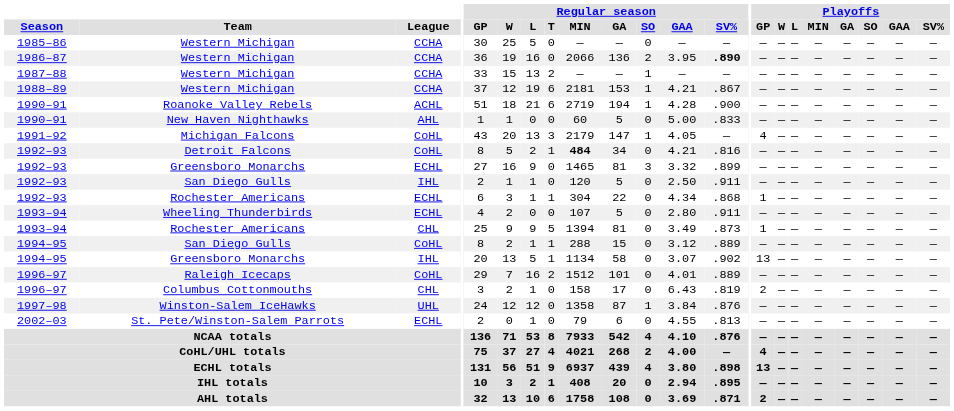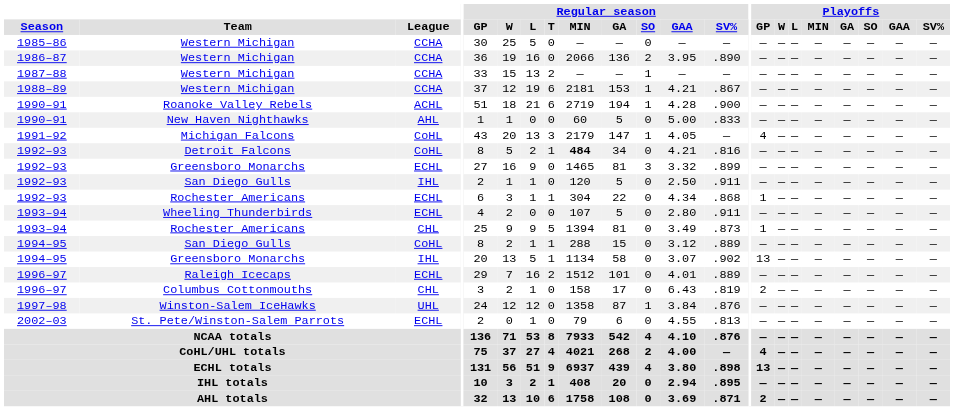1986–87 / Western Michigan | Regular season / SV%: bold -> normal
Raleigh Icecaps | League: CoHL -> ECHL
